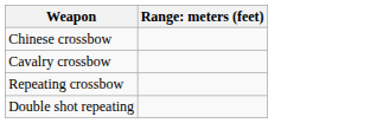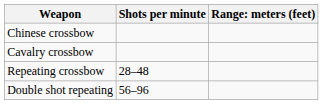+ column: Shots per minute | 28–48 | 56–96
